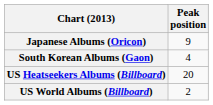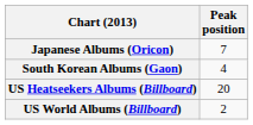Japanese Albums (Oricon) | Peak position: 9 -> 7
